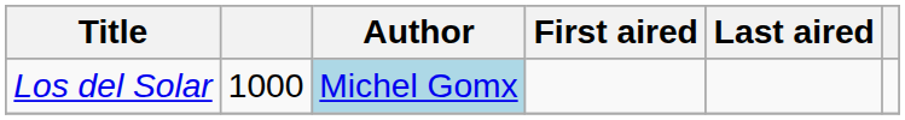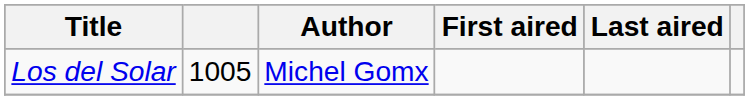Los del Solar | column 2: 1000 -> 1005
Los del Solar | Author: lightblue background -> no background
